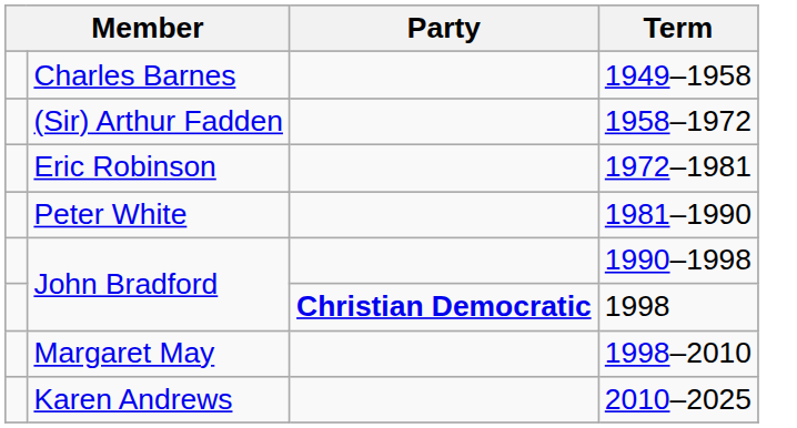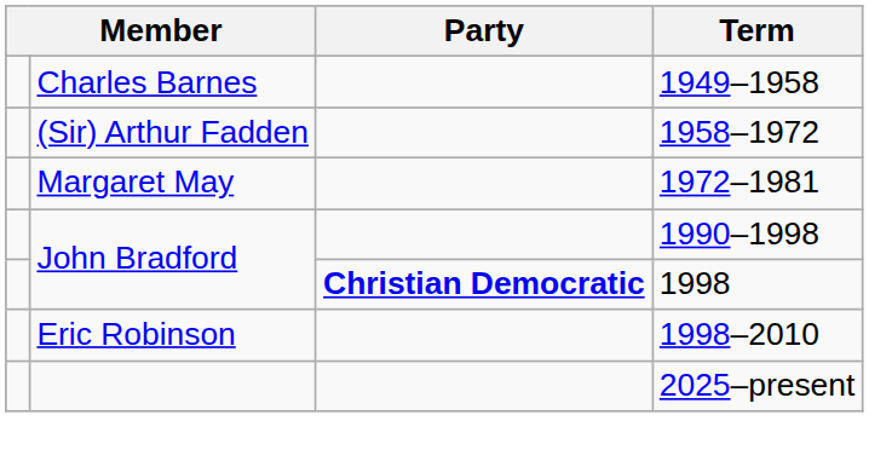1972–1981 | column 2: Eric Robinson -> Margaret May
- row: Peter White | 1981–1990
1998–2010 | column 2: Margaret May -> Eric Robinson
- row: Karen Andrews | 2010–2025
+ row: 2025–present
